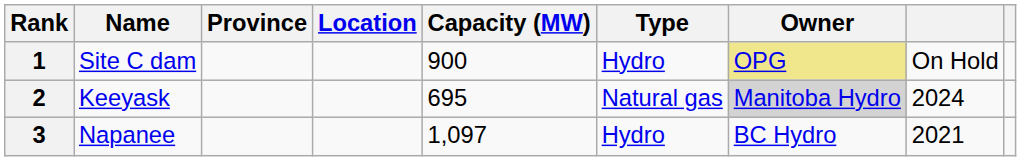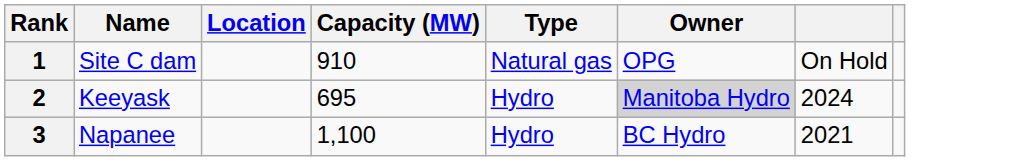- column: Province
1 | Capacity (MW): 900 -> 910
1 | Type: Hydro -> Natural gas
1 | Owner: khaki background -> no background
2 | Type: Natural gas -> Hydro
3 | Capacity (MW): 1,097 -> 1,100
